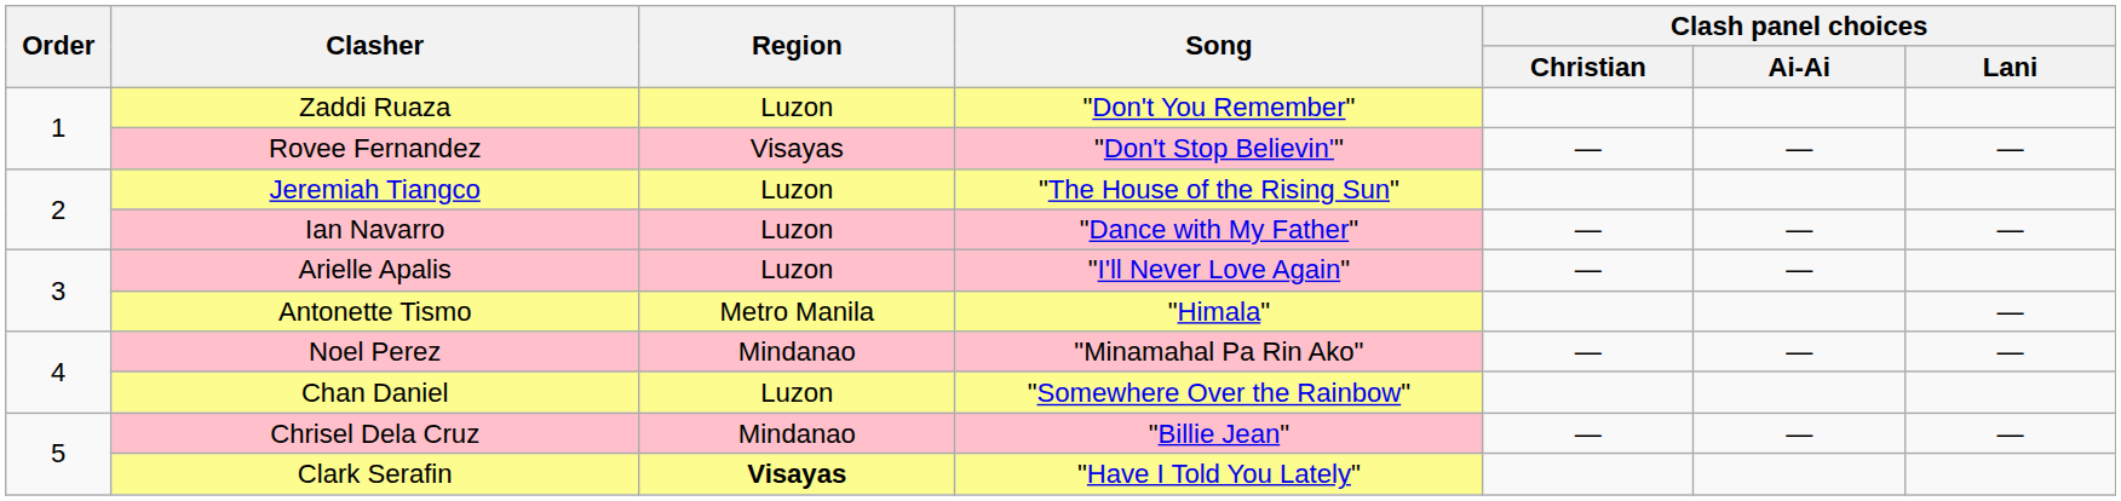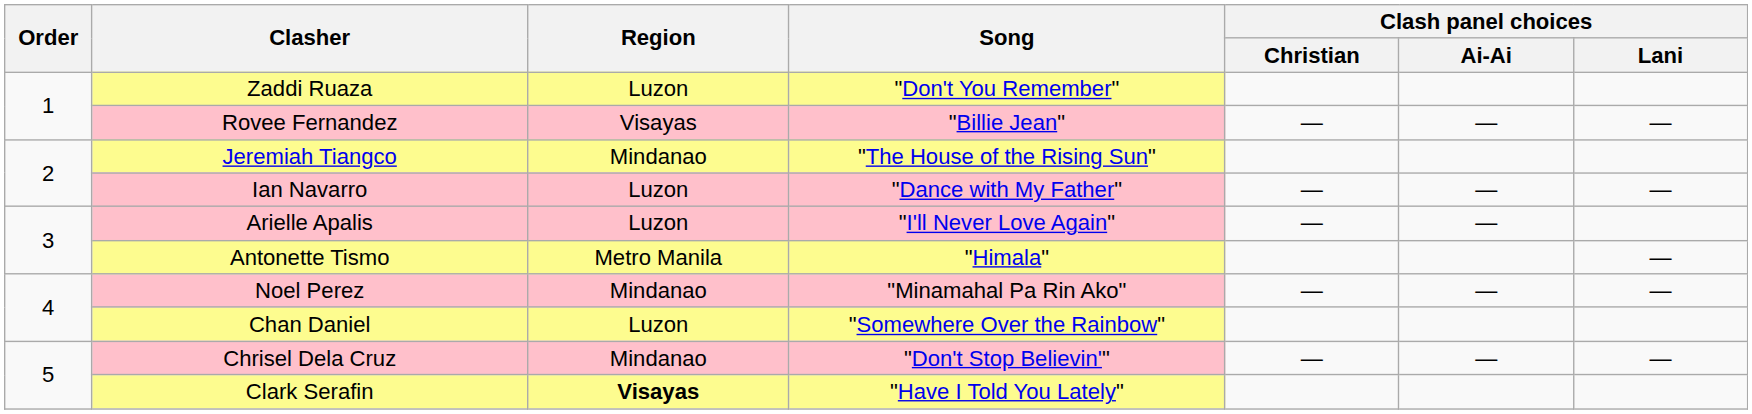Rovee Fernandez | Song: "Don't Stop Believin'" -> "Billie Jean"
Jeremiah Tiangco | Region: Luzon -> Mindanao
Chrisel Dela Cruz | Song: "Billie Jean" -> "Don't Stop Believin'"
